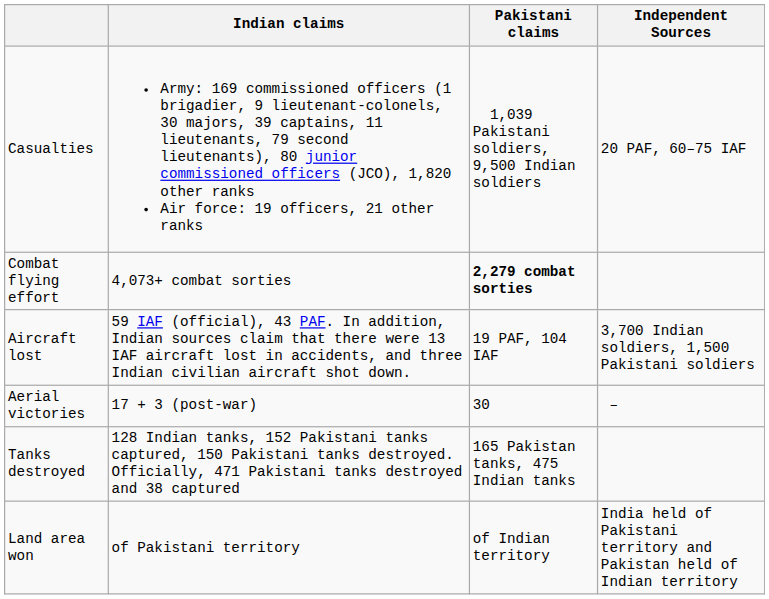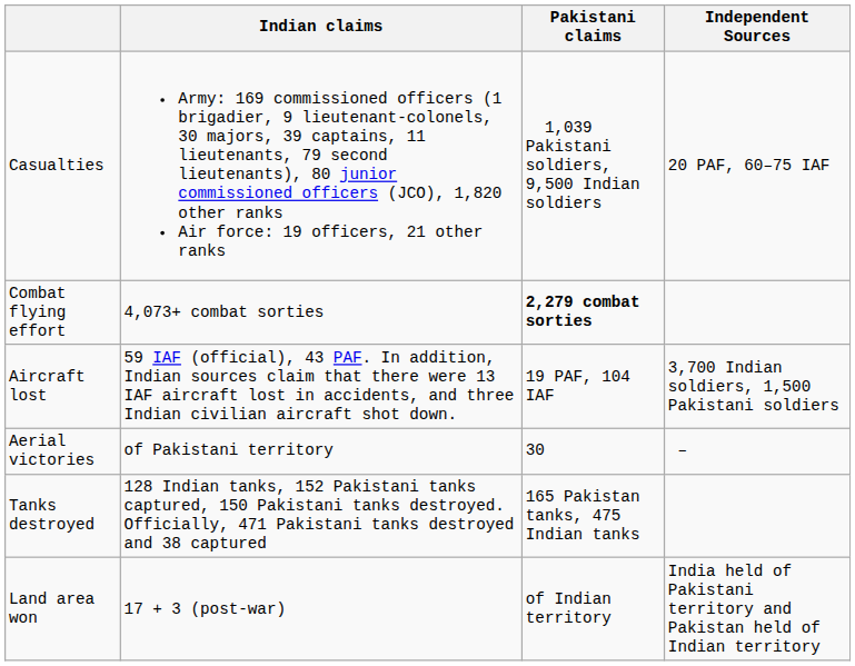Aerial victories | Indian claims: 17 + 3 (post-war) -> of Pakistani territory
Land area won | Indian claims: of Pakistani territory -> 17 + 3 (post-war)
